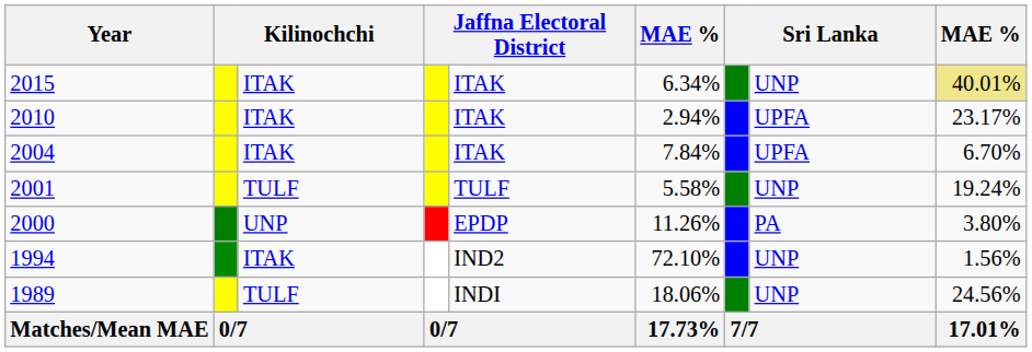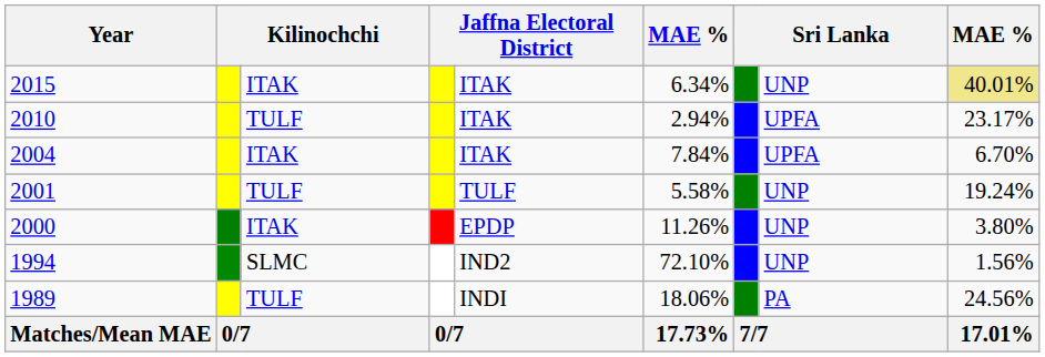2010 | column 3: ITAK -> TULF
2000 | column 3: UNP -> ITAK
2000 | column 8: PA -> UNP
1994 | column 3: ITAK -> SLMC
1989 | column 8: UNP -> PA
